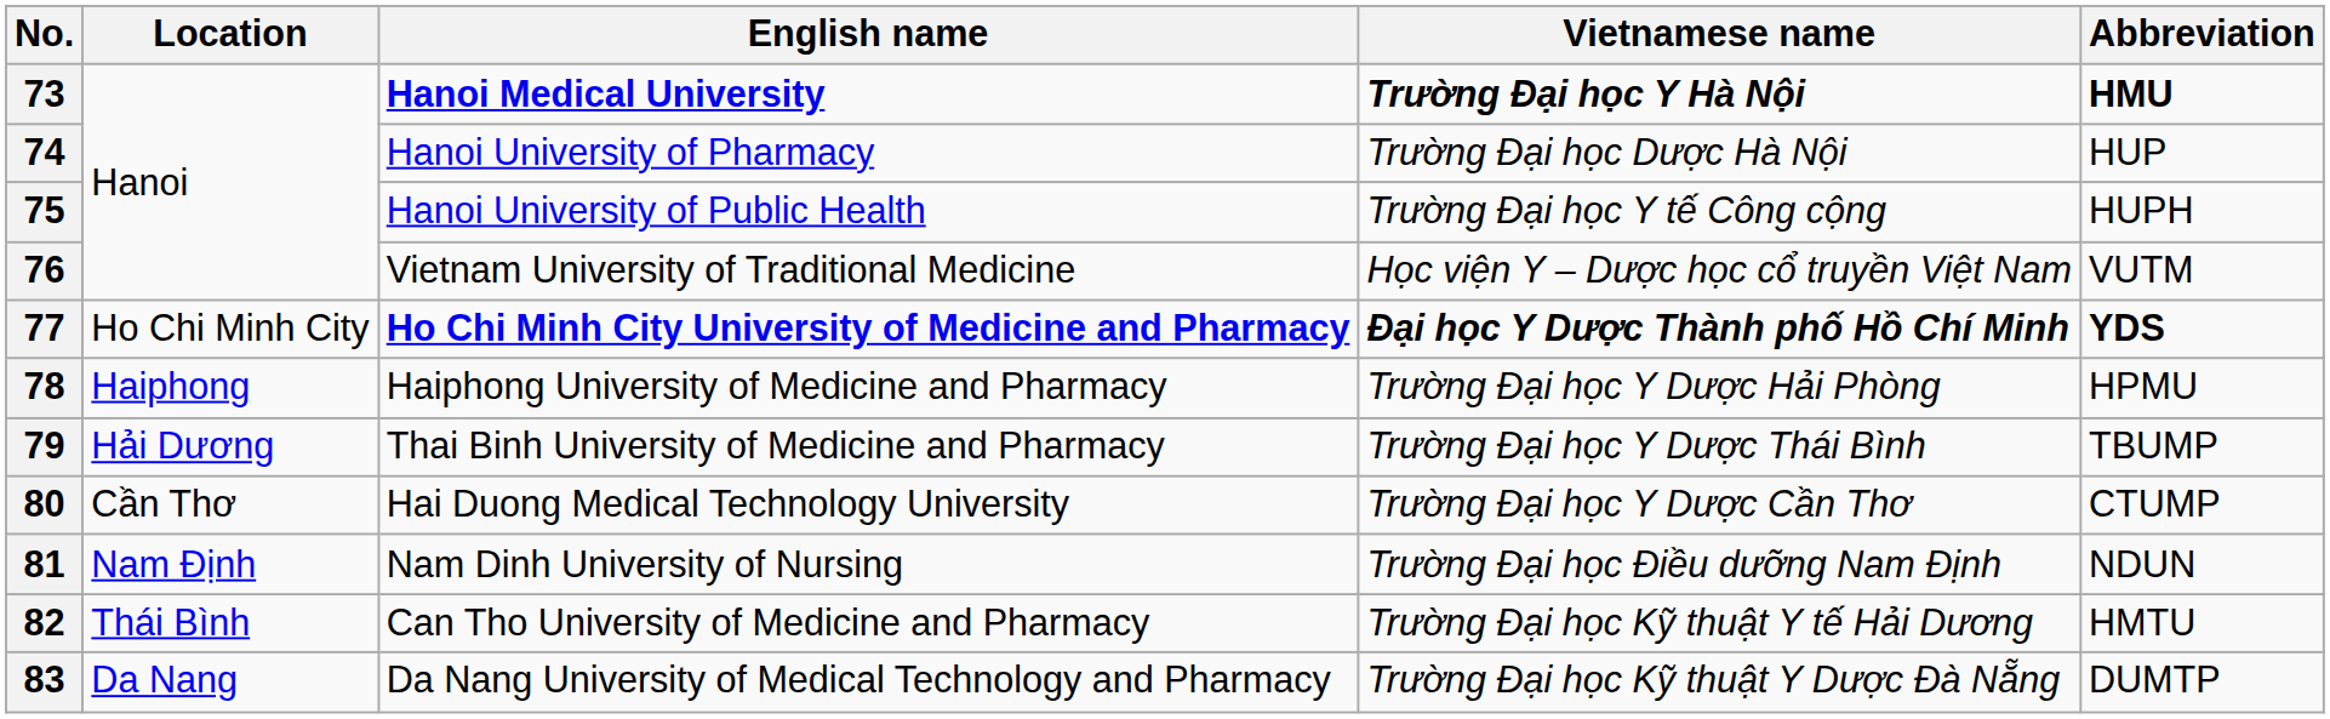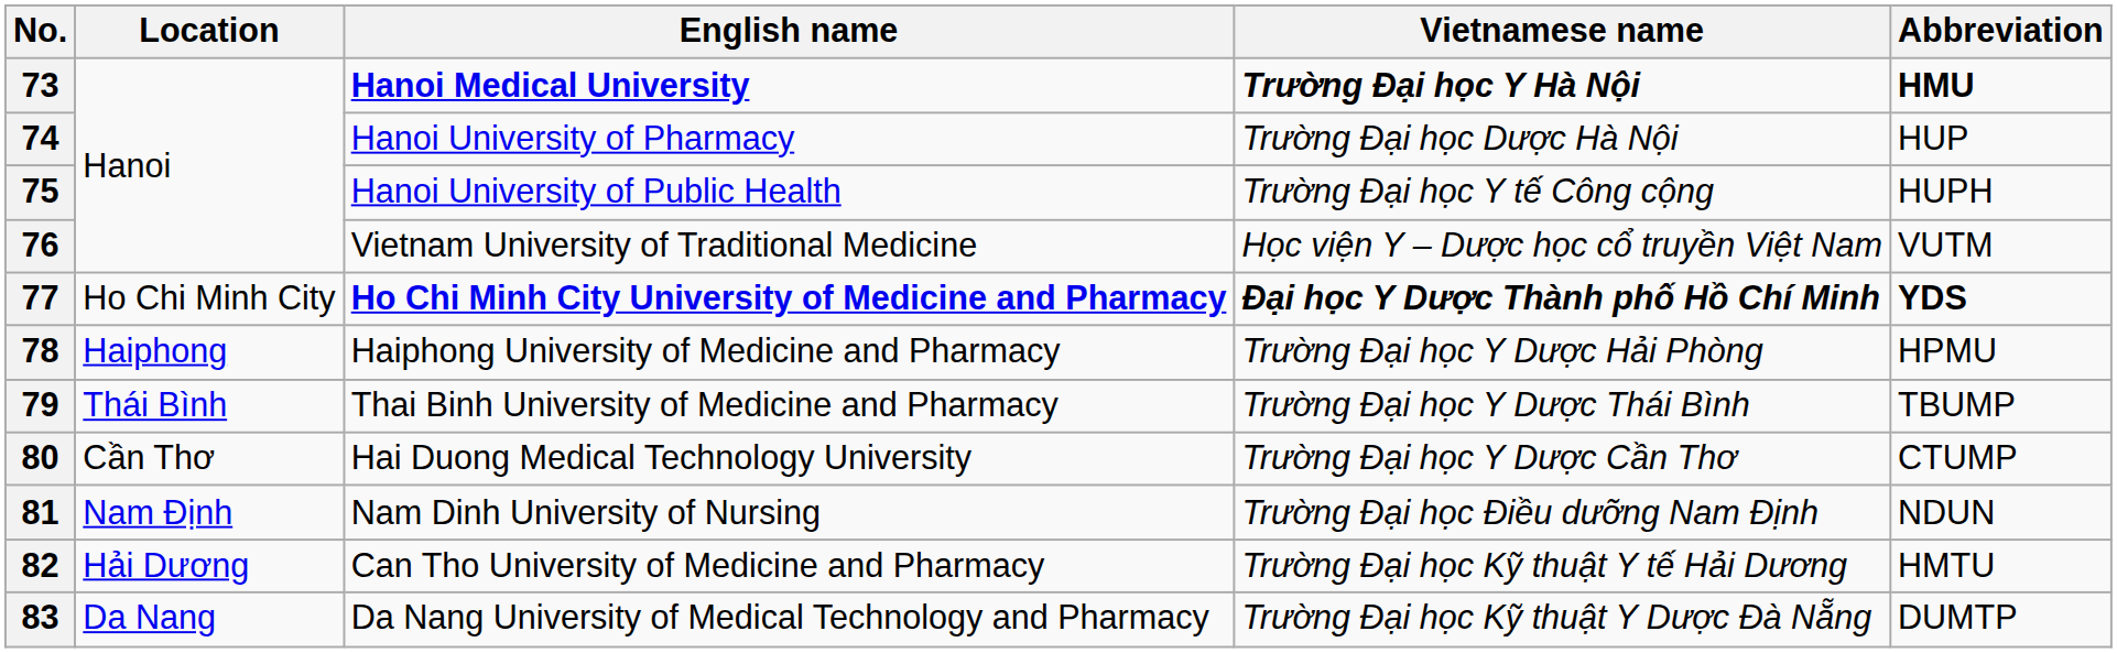79 | Location: Hải Dương -> Thái Bình
82 | Location: Thái Bình -> Hải Dương
